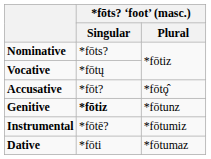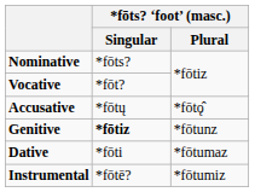Vocative | *fōts? ‘foot’ (masc.) / Singular: *fōtų -> *fōt?
Accusative | *fōts? ‘foot’ (masc.) / Singular: *fōt? -> *fōtų
rows swapped: Dative <-> Instrumental
